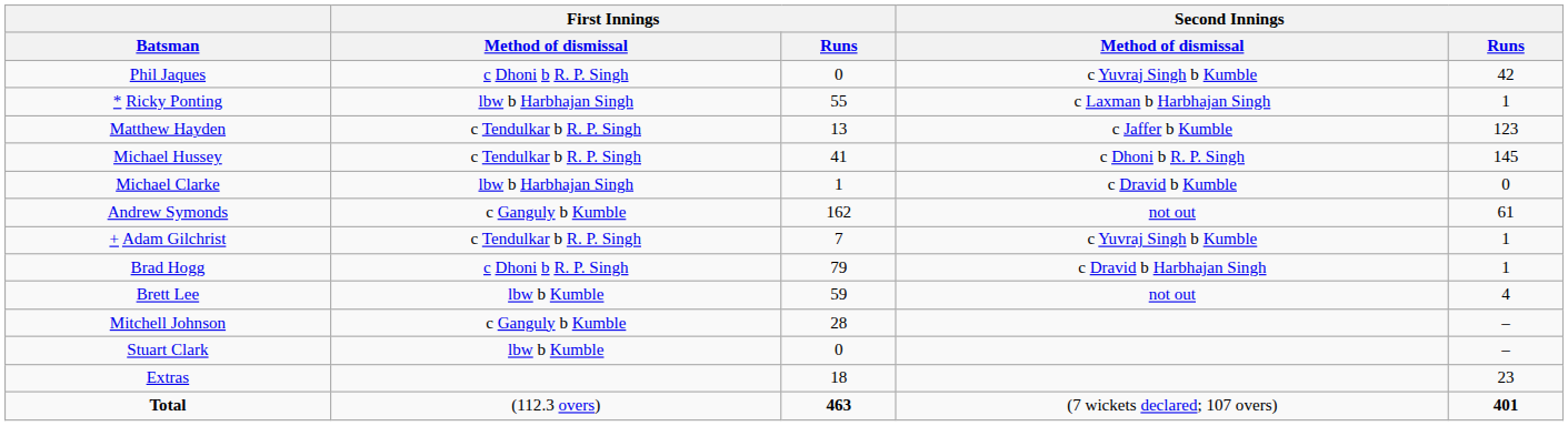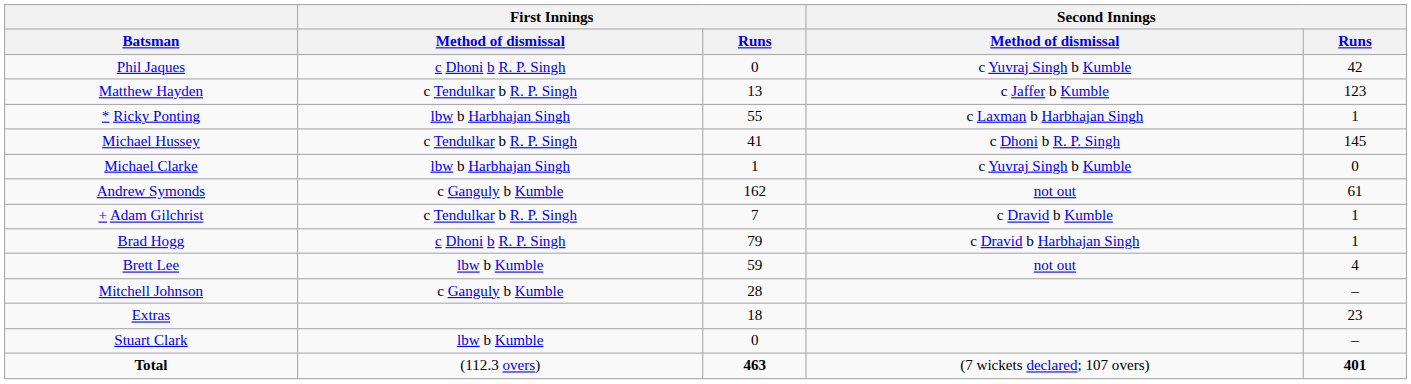rows swapped: Matthew Hayden <-> * Ricky Ponting
Michael Clarke | Second Innings / Method of dismissal: c Dravid b Kumble -> c Yuvraj Singh b Kumble
+ Adam Gilchrist | Second Innings / Method of dismissal: c Yuvraj Singh b Kumble -> c Dravid b Kumble
rows swapped: Stuart Clark <-> Extras
